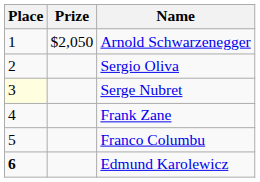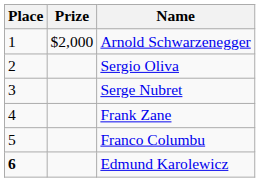Arnold Schwarzenegger | Prize: $2,050 -> $2,000
Serge Nubret | Place: lightyellow background -> no background
